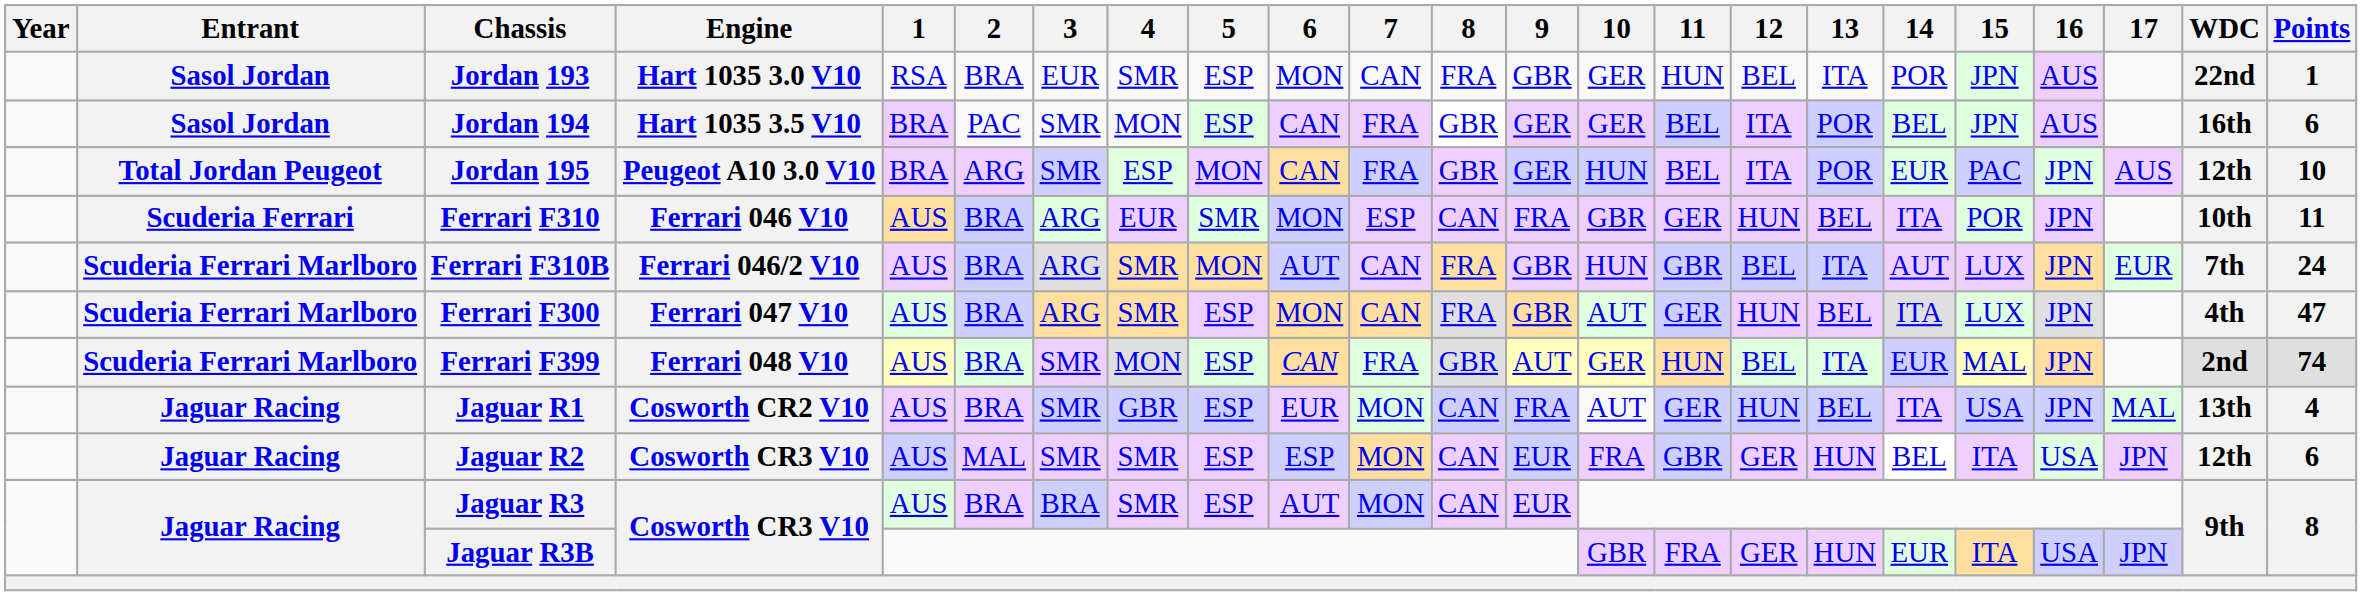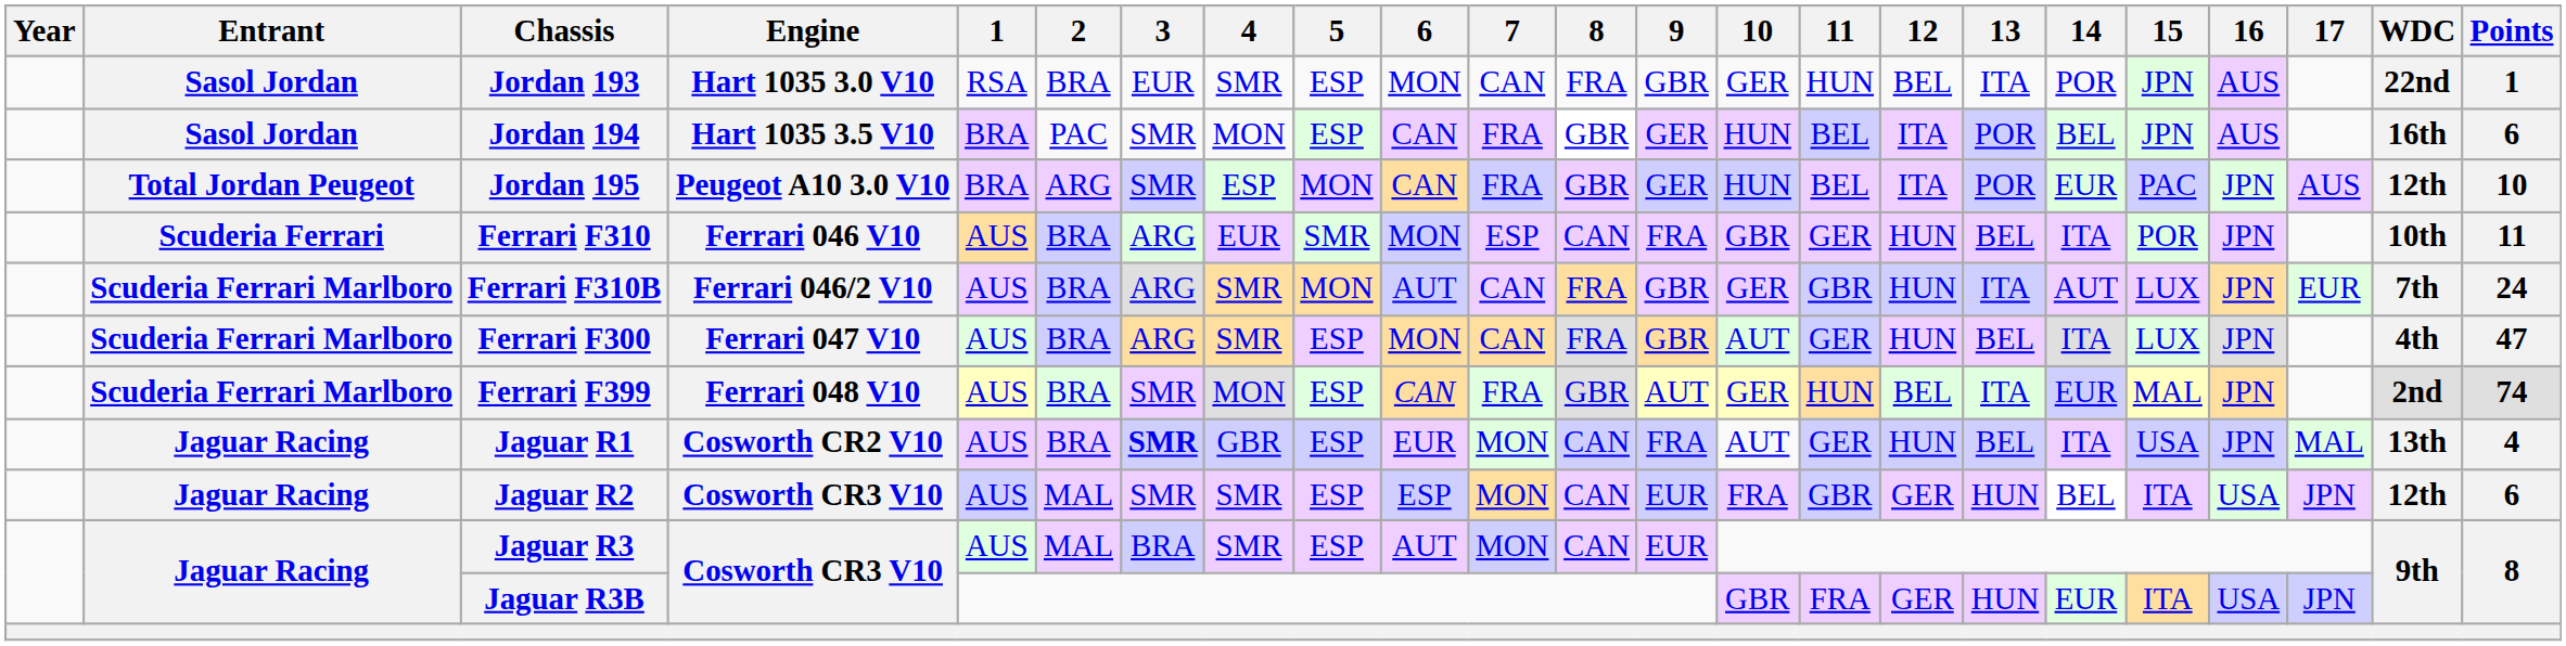Jordan 194 | 10: GER -> HUN
Ferrari F310B | 10: HUN -> GER
Ferrari F310B | 12: BEL -> HUN
Jaguar R1 | 3: normal -> bold
Jaguar R3 | 2: BRA -> MAL
